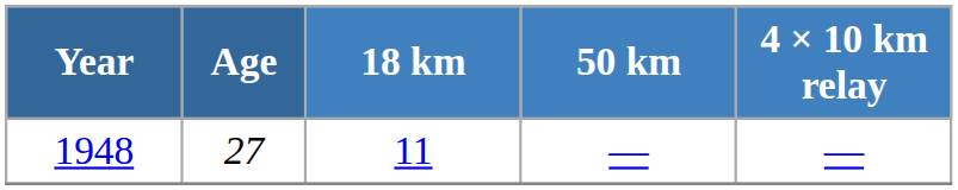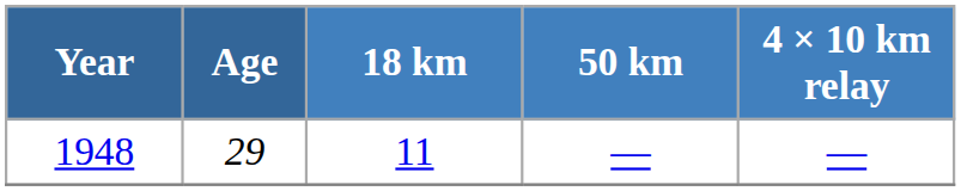1948 | Age: 27 -> 29
